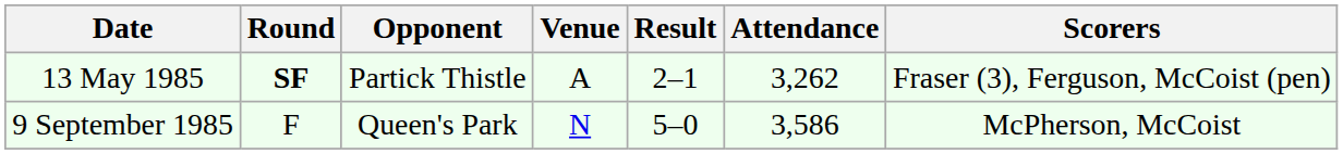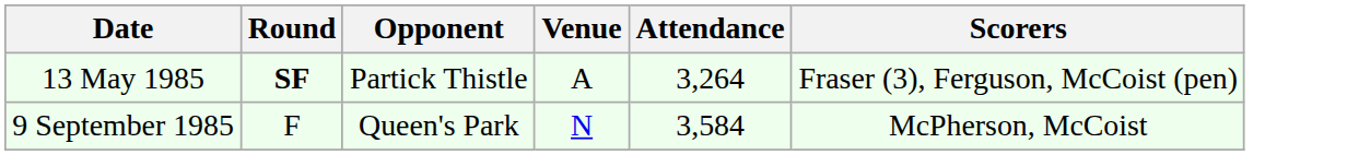- column: Result | 2–1 | 5–0
13 May 1985 | Attendance: 3,262 -> 3,264
9 September 1985 | Attendance: 3,586 -> 3,584
